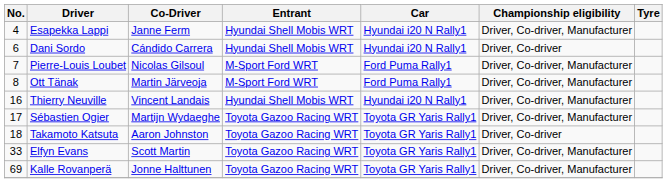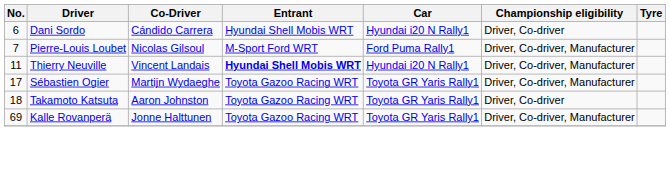- row: 4 | Esapekka Lappi | Janne Ferm | Hyundai Shell Mobis WRT | Hyundai i20 N Rally1 | Driver, Co-driver, Manufacturer
- row: 8 | Ott Tänak | Martin Järveoja | M-Sport Ford WRT | Ford Puma Rally1 | Driver, Co-driver, Manufacturer
Thierry Neuville | No.: 16 -> 11
Thierry Neuville | Entrant: normal -> bold
- row: 33 | Elfyn Evans | Scott Martin | Toyota Gazoo Racing WRT | Toyota GR Yaris Rally1 | Driver, Co-driver, Manufacturer
